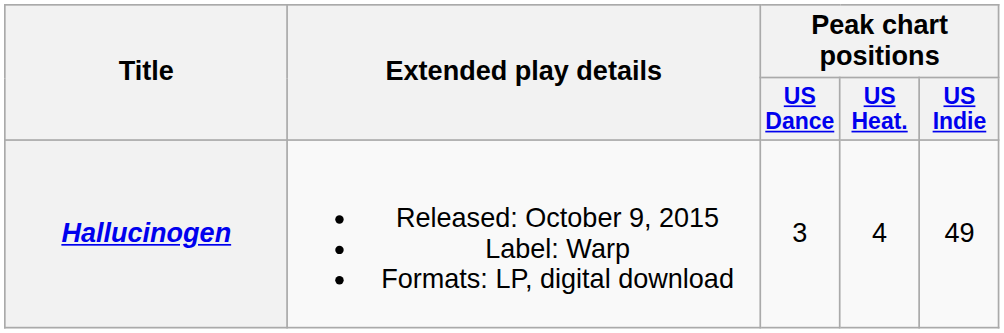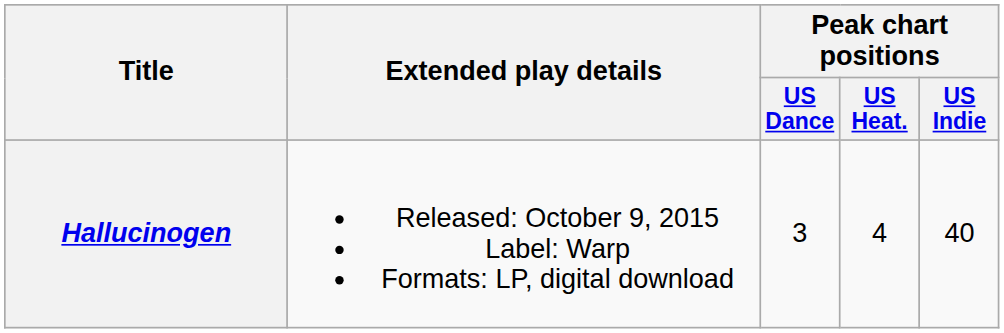Hallucinogen | Peak chart positions / US Indie: 49 -> 40
